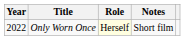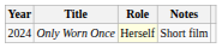Only Worn Once | Year: 2022 -> 2024
